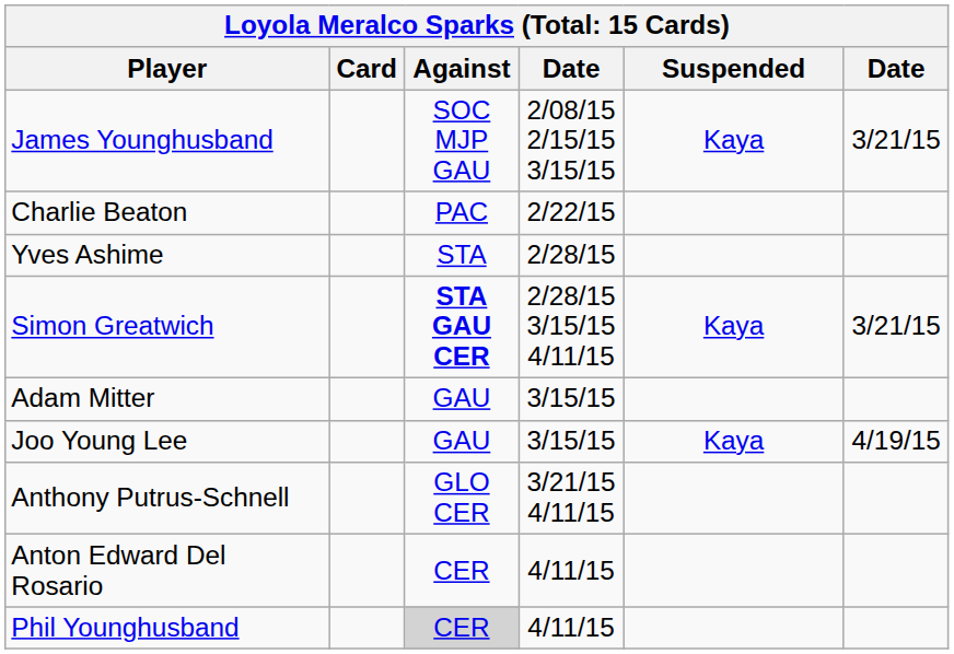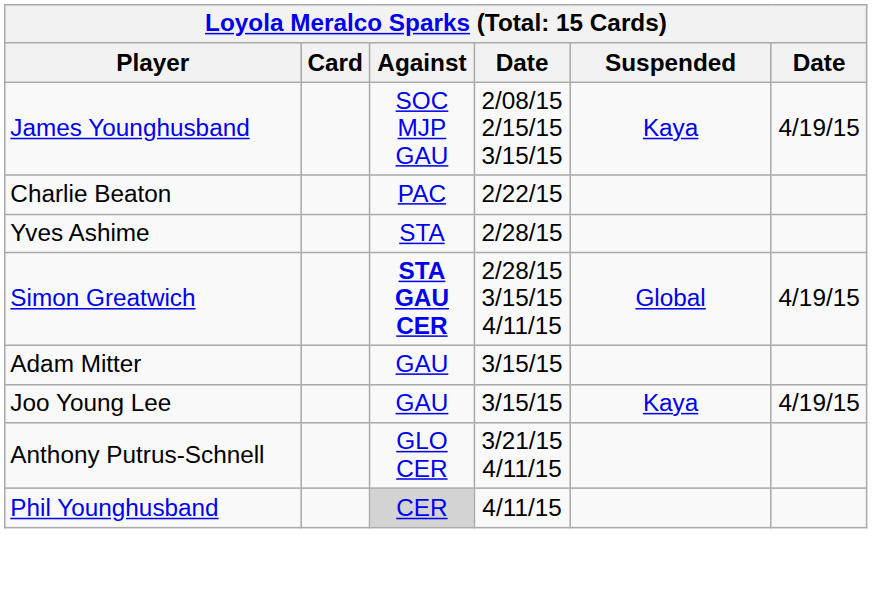James Younghusband | column 6: 3/21/15 -> 4/19/15
Simon Greatwich | Suspended: Kaya -> Global
Simon Greatwich | column 6: 3/21/15 -> 4/19/15
- row: Anton Edward Del Rosario | CER | 4/11/15
